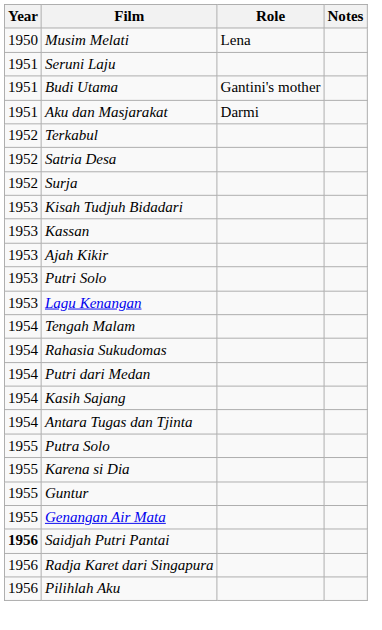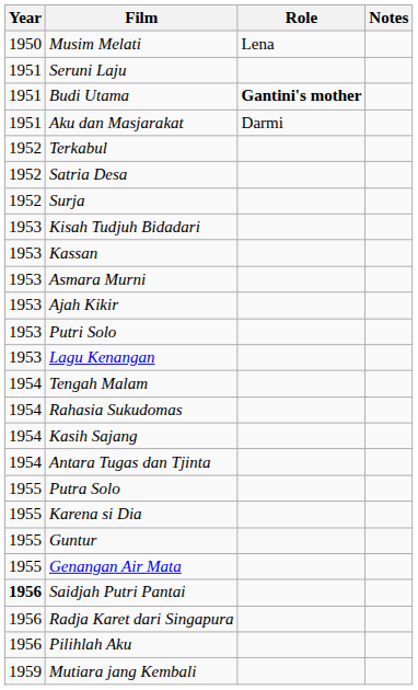Budi Utama | Role: normal -> bold
+ row: 1953 | Asmara Murni
- row: 1954 | Putri dari Medan
+ row: 1959 | Mutiara jang Kembali
